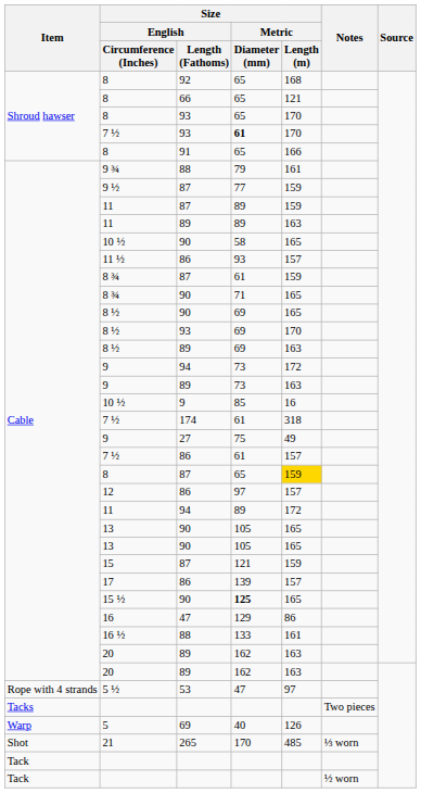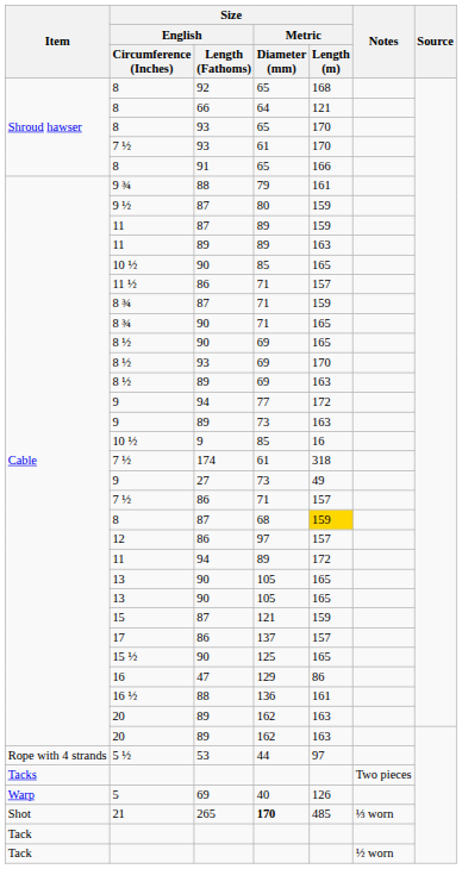8 / 66 | Size / Metric / Diameter (mm): 65 -> 64
7 ½ / 93 | Size / Metric / Diameter (mm): bold -> normal
9 ½ | Size / Metric / Diameter (mm): 77 -> 80
10 ½ / 90 | Size / Metric / Diameter (mm): 58 -> 85
11 ½ | Size / Metric / Diameter (mm): 93 -> 71
8 ¾ / 87 | Size / Metric / Diameter (mm): 61 -> 71
9 / 94 | Size / Metric / Diameter (mm): 73 -> 77
9 / 27 | Size / Metric / Diameter (mm): 75 -> 73
7 ½ / 86 | Size / Metric / Diameter (mm): 61 -> 71
8 / 87 | Size / Metric / Diameter (mm): 65 -> 68
17 | Size / Metric / Diameter (mm): 139 -> 137
15 ½ | Size / Metric / Diameter (mm): bold -> normal
16 ½ | Size / Metric / Diameter (mm): 133 -> 136
5 ½ | Size / Metric / Diameter (mm): 47 -> 44
21 | Size / Metric / Diameter (mm): normal -> bold
